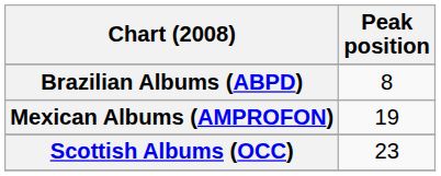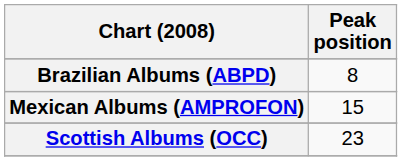Mexican Albums (AMPROFON) | Peak position: 19 -> 15
